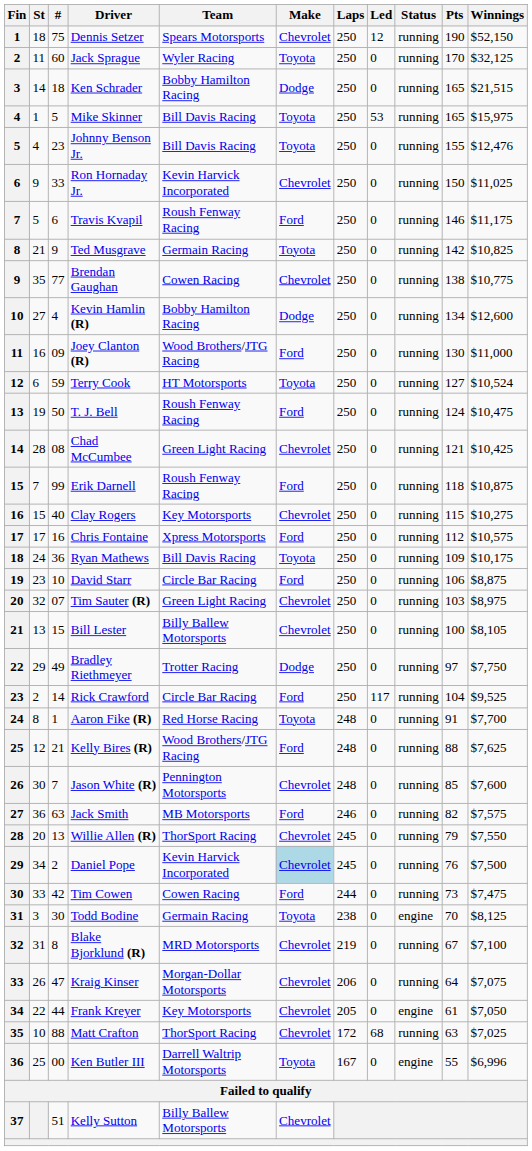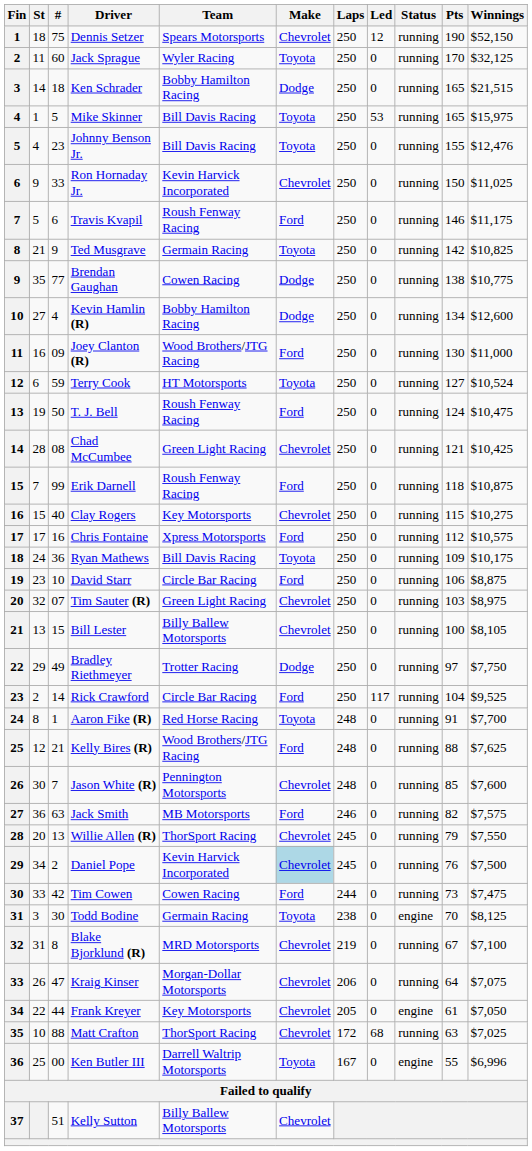Brendan Gaughan | Make: Chevrolet -> Dodge
